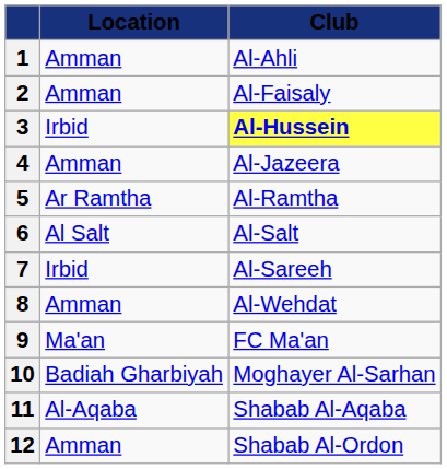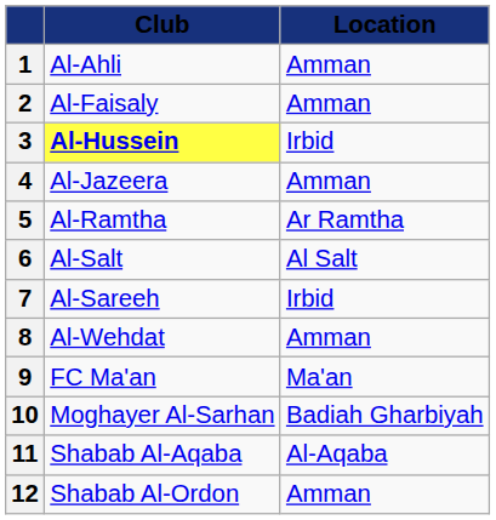columns swapped: Club <-> Location
